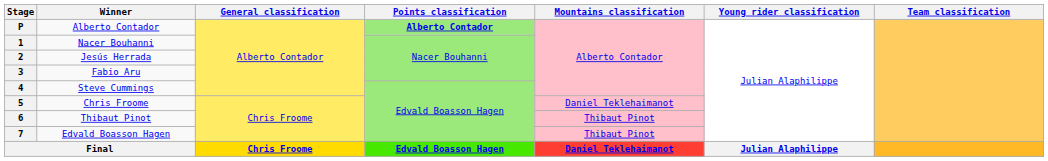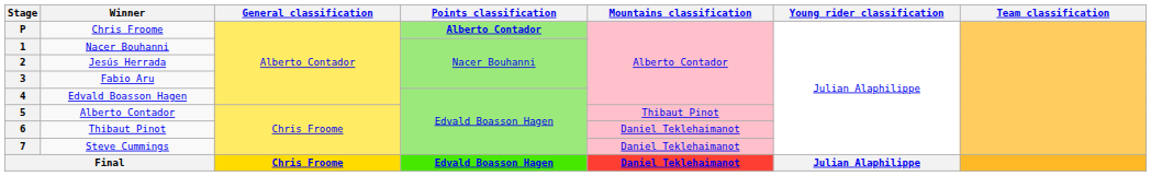P | Winner: Alberto Contador -> Chris Froome
4 | Winner: Steve Cummings -> Edvald Boasson Hagen
5 | Winner: Chris Froome -> Alberto Contador
5 | Mountains classification: Daniel Teklehaimanot -> Thibaut Pinot
6 | Mountains classification: Thibaut Pinot -> Daniel Teklehaimanot
7 | Winner: Edvald Boasson Hagen -> Steve Cummings
7 | Mountains classification: Thibaut Pinot -> Daniel Teklehaimanot
